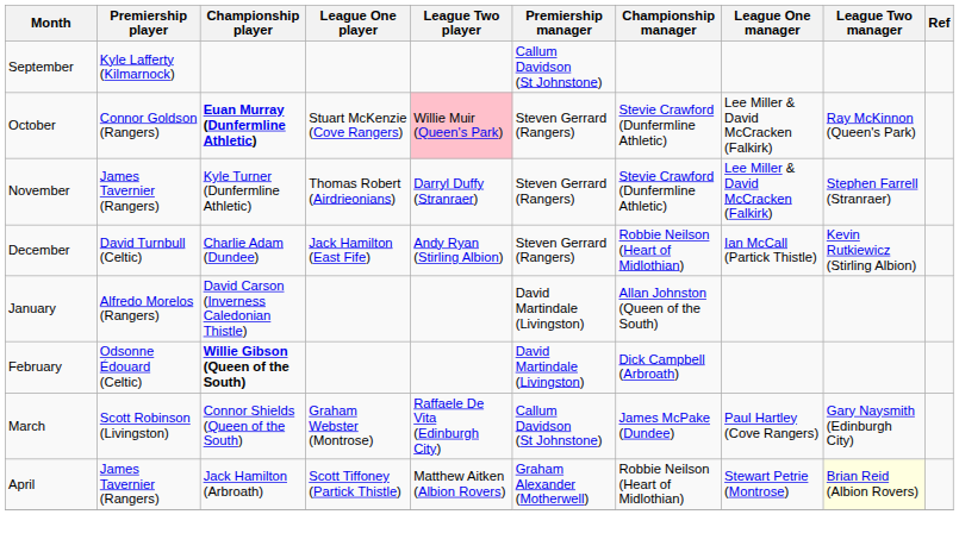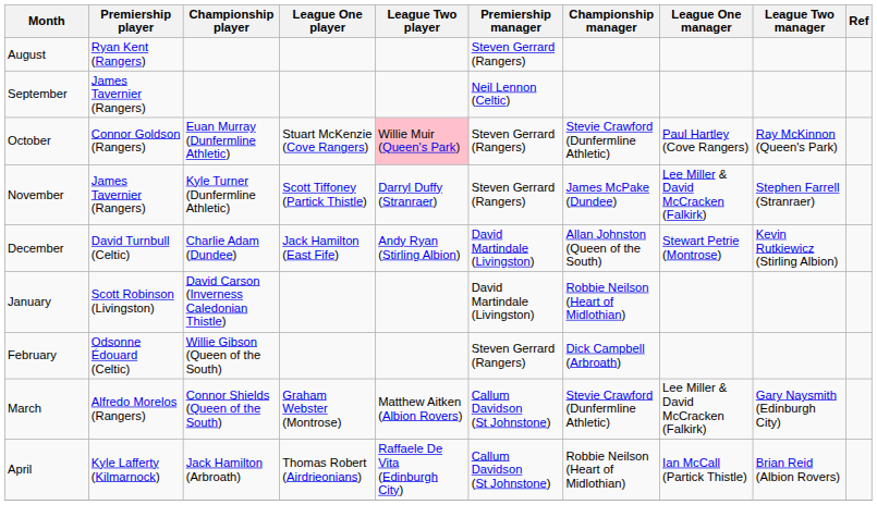+ row: August | Ryan Kent (Rangers) | Steven Gerrard (Rangers)
September | Premiership player: Kyle Lafferty (Kilmarnock) -> James Tavernier (Rangers)
September | Premiership manager: Callum Davidson (St Johnstone) -> Neil Lennon (Celtic)
October | Championship player: bold -> normal
October | League One manager: Lee Miller & David McCracken (Falkirk) -> Paul Hartley (Cove Rangers)
November | League One player: Thomas Robert (Airdrieonians) -> Scott Tiffoney (Partick Thistle)
November | Championship manager: Stevie Crawford (Dunfermline Athletic) -> James McPake (Dundee)
December | Premiership manager: Steven Gerrard (Rangers) -> David Martindale (Livingston)
December | Championship manager: Robbie Neilson (Heart of Midlothian) -> Allan Johnston (Queen of the South)
December | League One manager: Ian McCall (Partick Thistle) -> Stewart Petrie (Montrose)
January | Premiership player: Alfredo Morelos (Rangers) -> Scott Robinson (Livingston)
January | Championship manager: Allan Johnston (Queen of the South) -> Robbie Neilson (Heart of Midlothian)
February | Championship player: bold -> normal
February | Premiership manager: David Martindale (Livingston) -> Steven Gerrard (Rangers)
March | Premiership player: Scott Robinson (Livingston) -> Alfredo Morelos (Rangers)
March | League Two player: Raffaele De Vita (Edinburgh City) -> Matthew Aitken (Albion Rovers)
March | Championship manager: James McPake (Dundee) -> Stevie Crawford (Dunfermline Athletic)
March | League One manager: Paul Hartley (Cove Rangers) -> Lee Miller & David McCracken (Falkirk)
April | Premiership player: James Tavernier (Rangers) -> Kyle Lafferty (Kilmarnock)
April | League One player: Scott Tiffoney (Partick Thistle) -> Thomas Robert (Airdrieonians)
April | League Two player: Matthew Aitken (Albion Rovers) -> Raffaele De Vita (Edinburgh City)
April | Premiership manager: Graham Alexander (Motherwell) -> Callum Davidson (St Johnstone)
April | League One manager: Stewart Petrie (Montrose) -> Ian McCall (Partick Thistle)
April | League Two manager: lightyellow background -> no background
